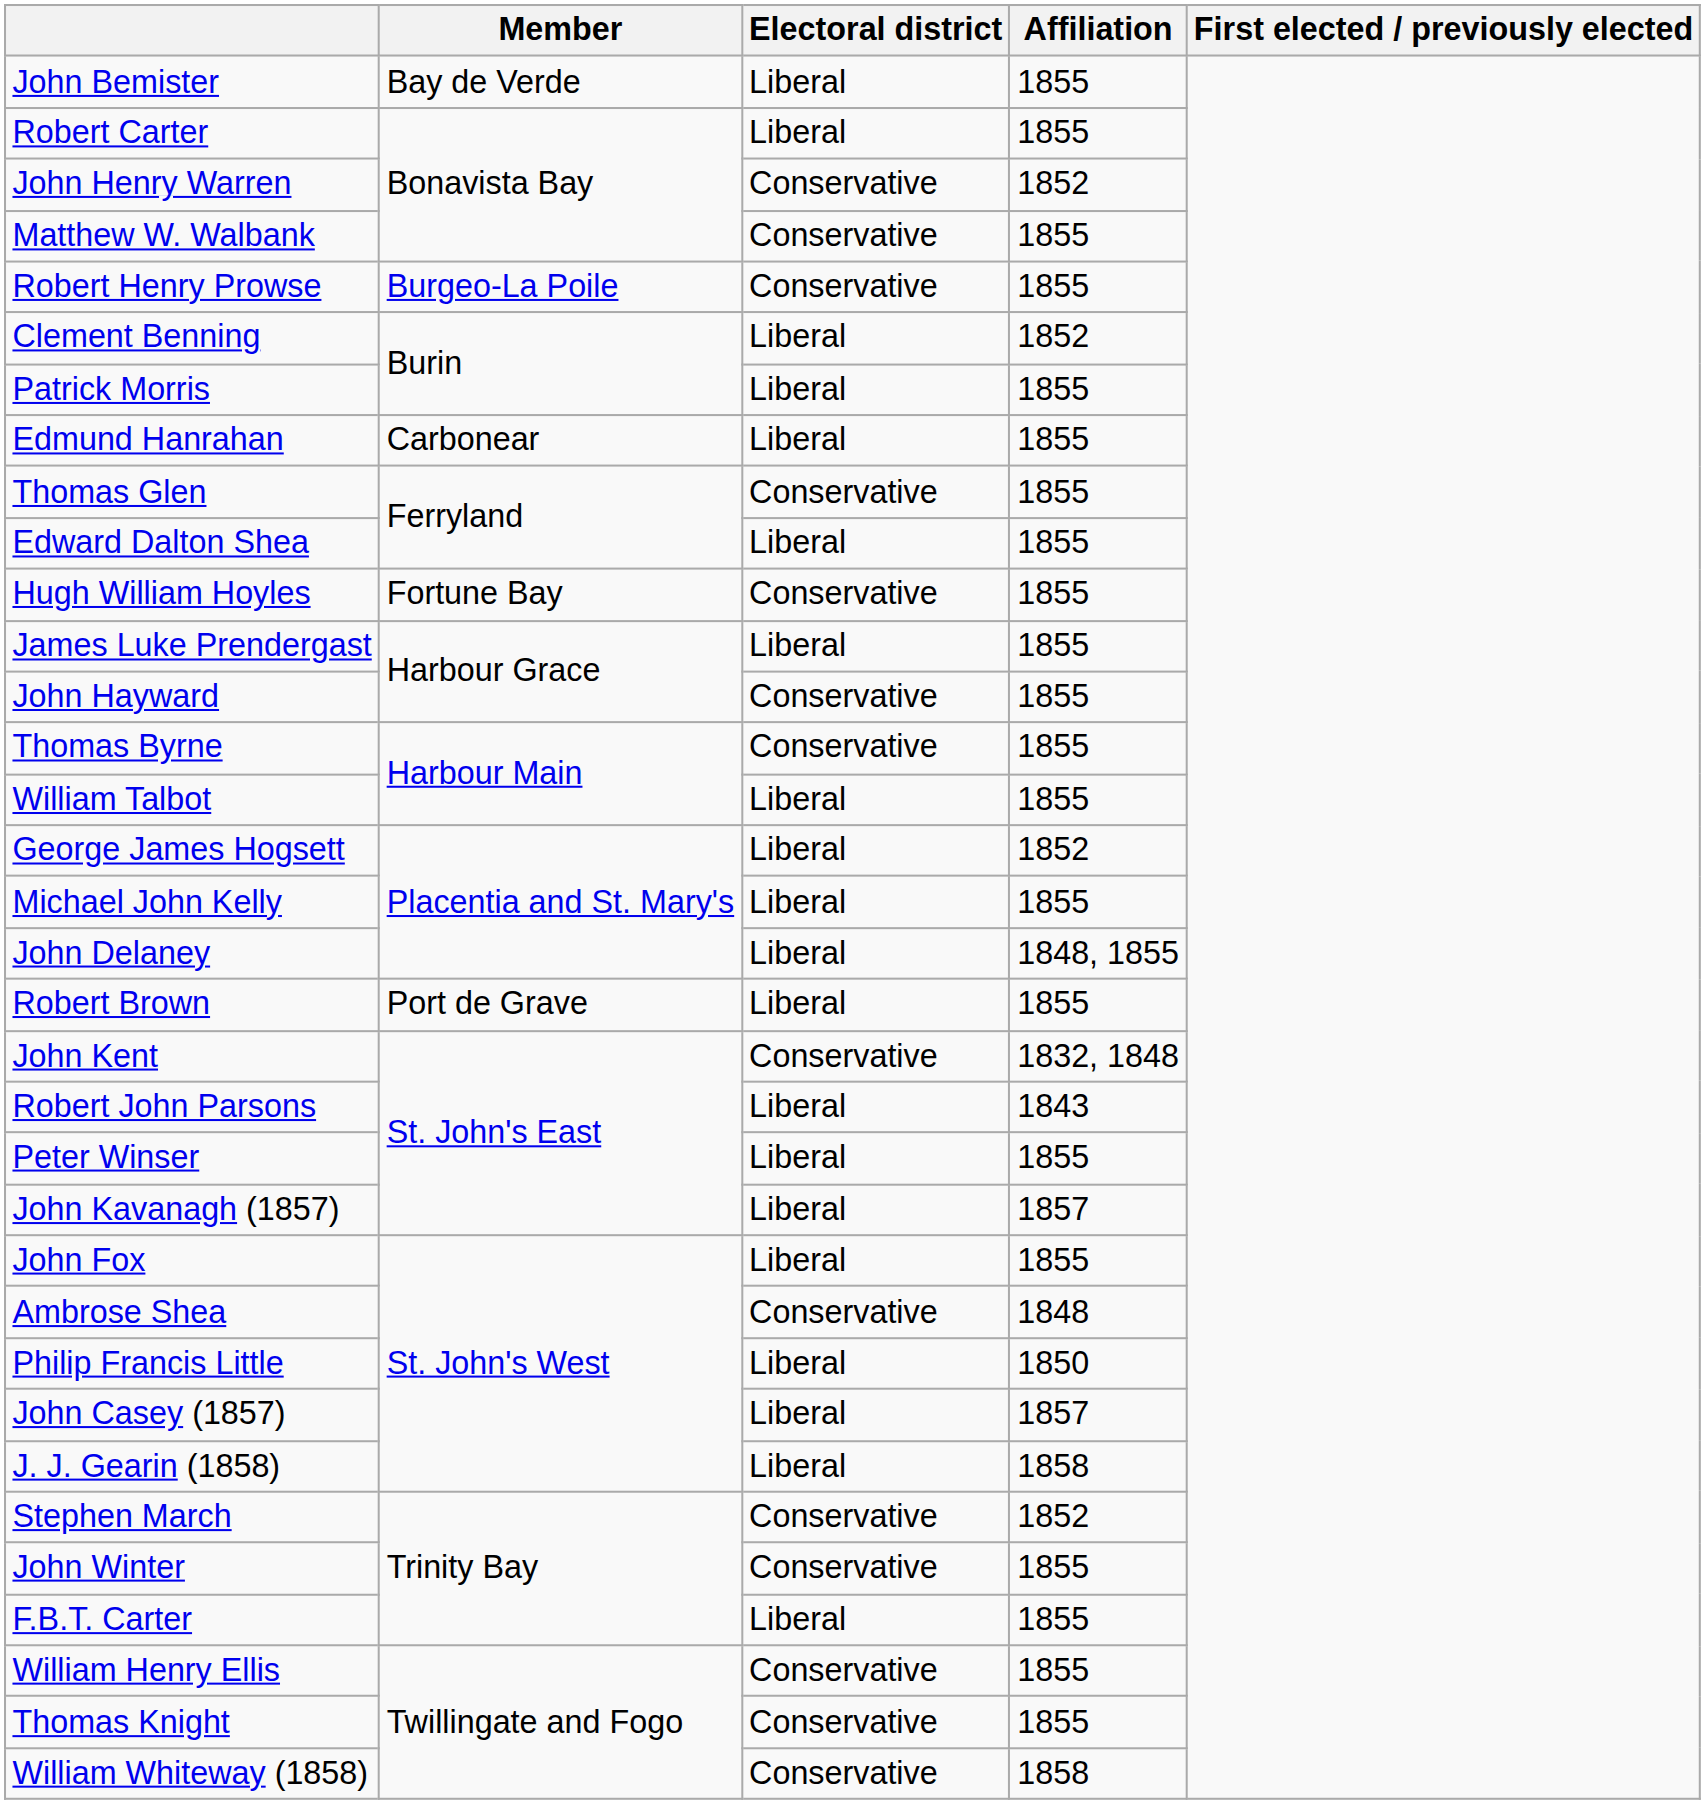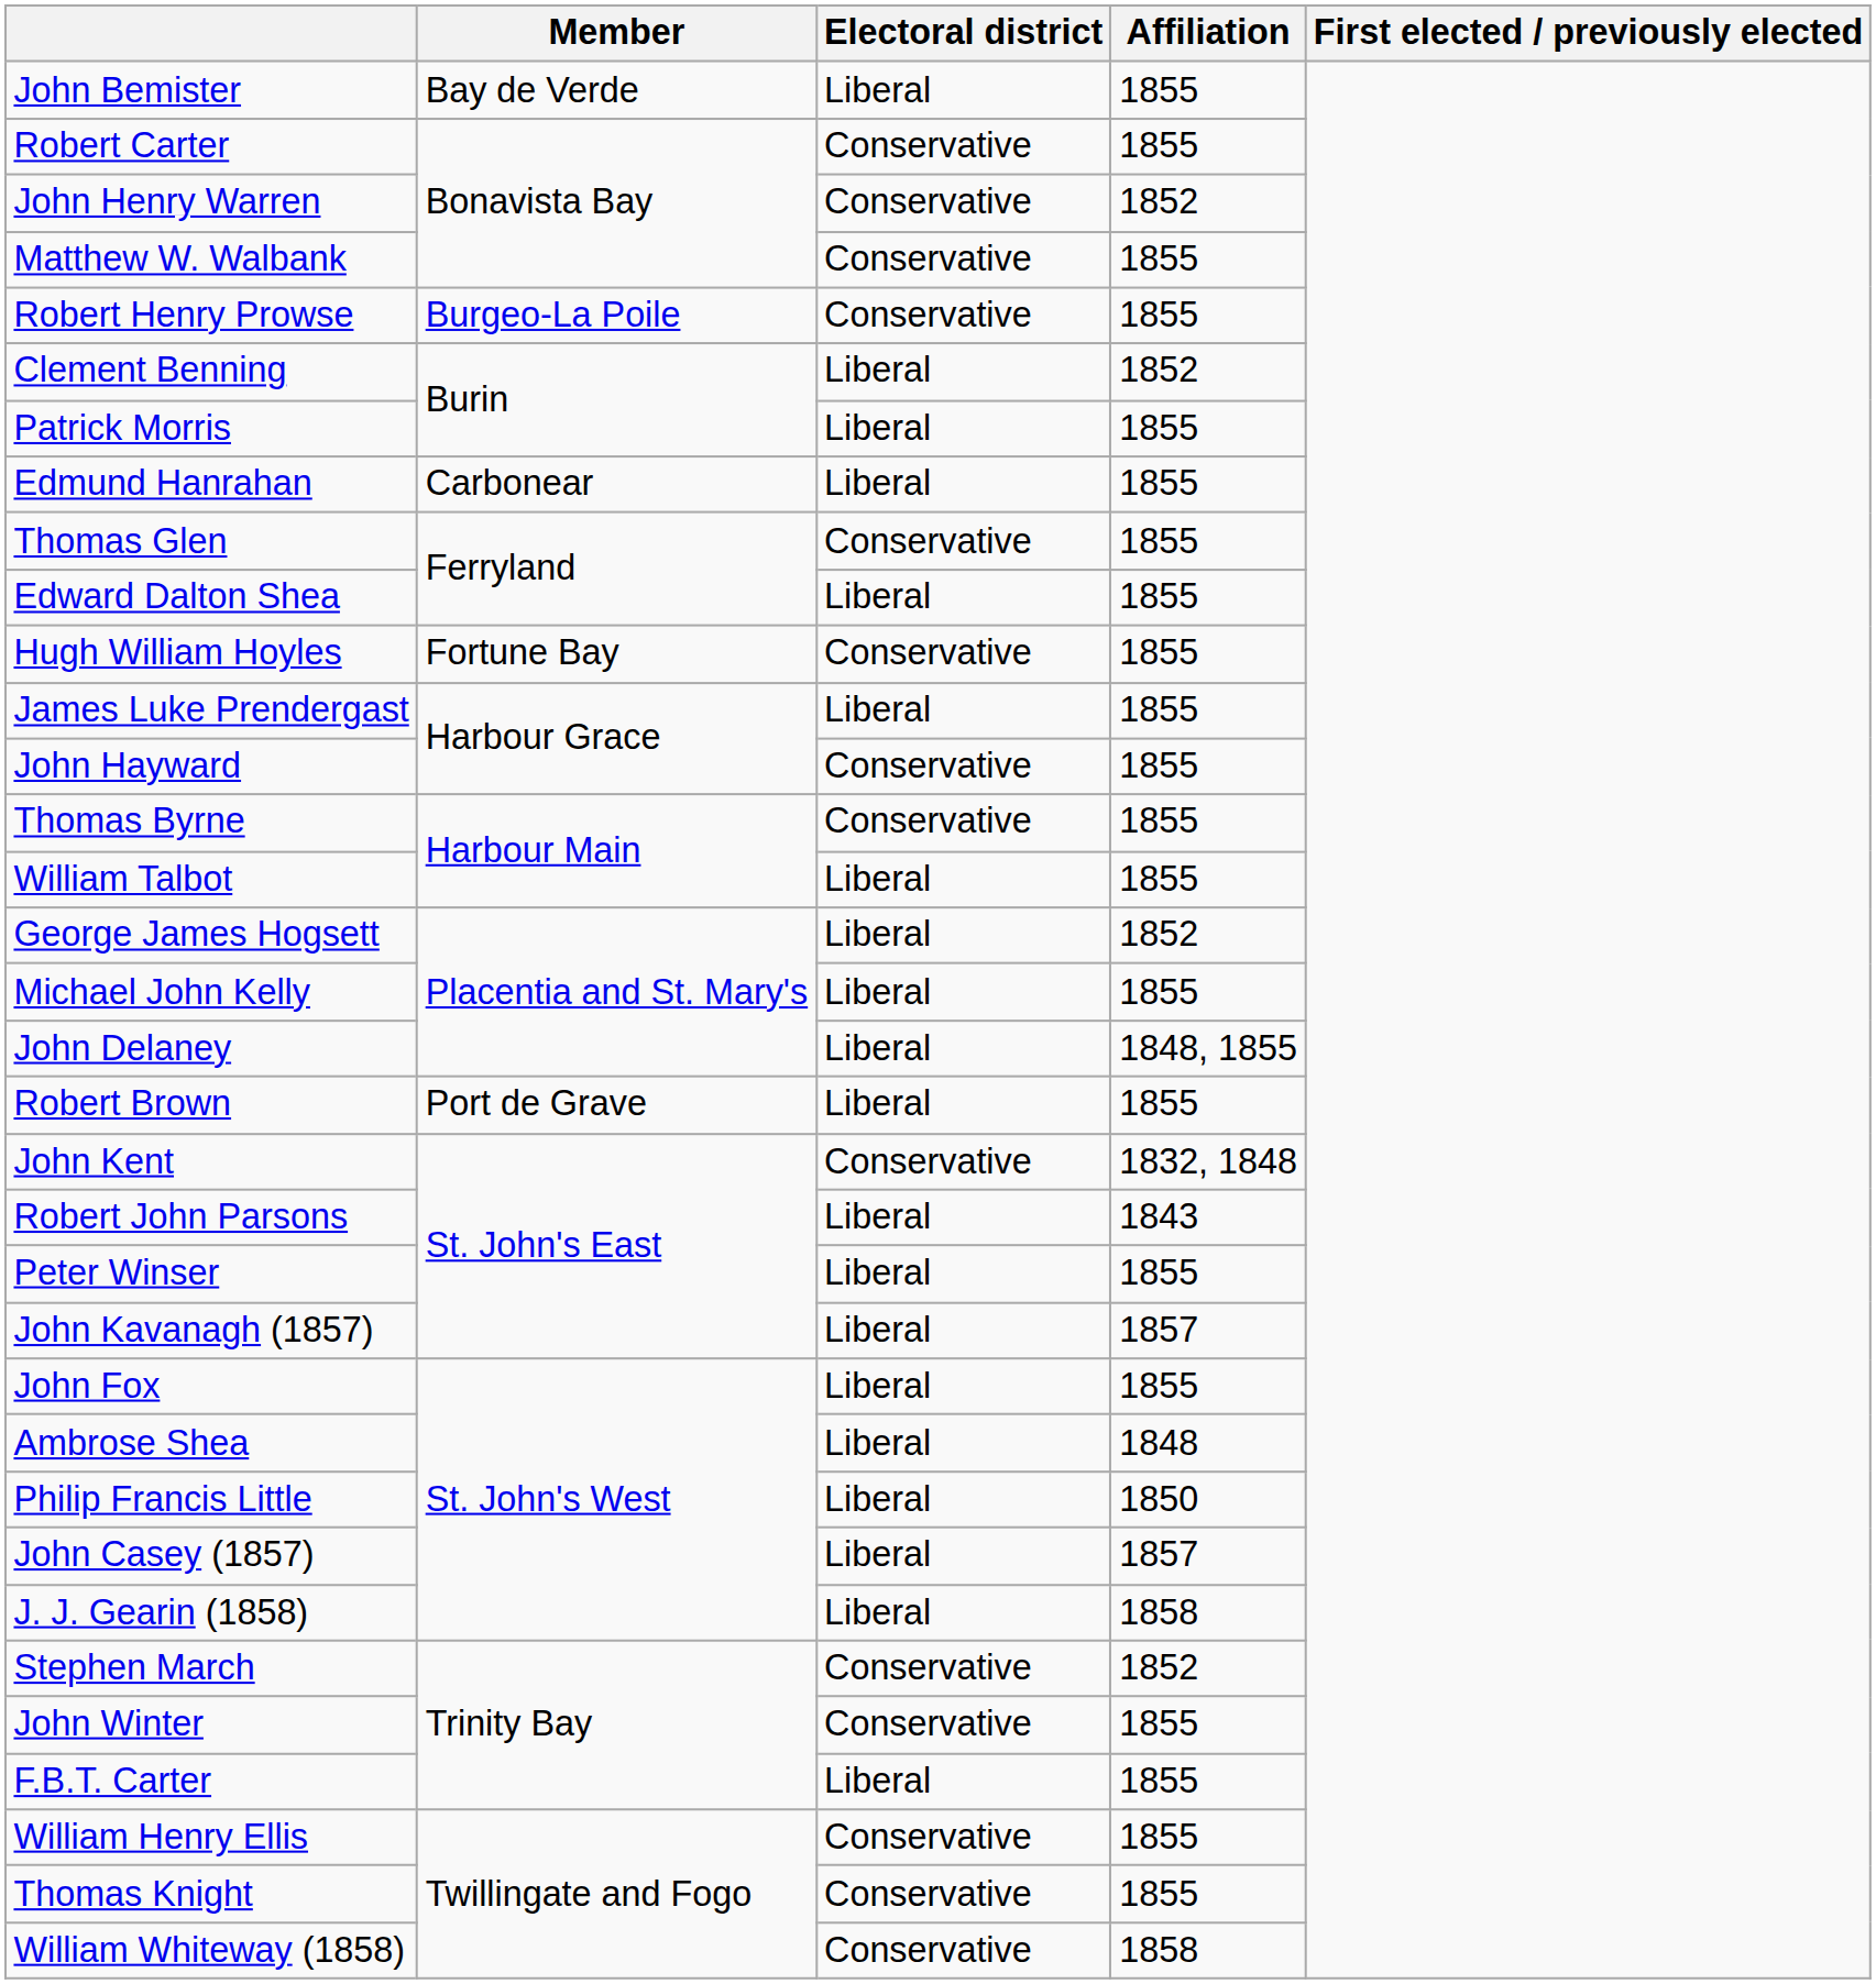Robert Carter | Electoral district: Liberal -> Conservative
Ambrose Shea | Electoral district: Conservative -> Liberal
